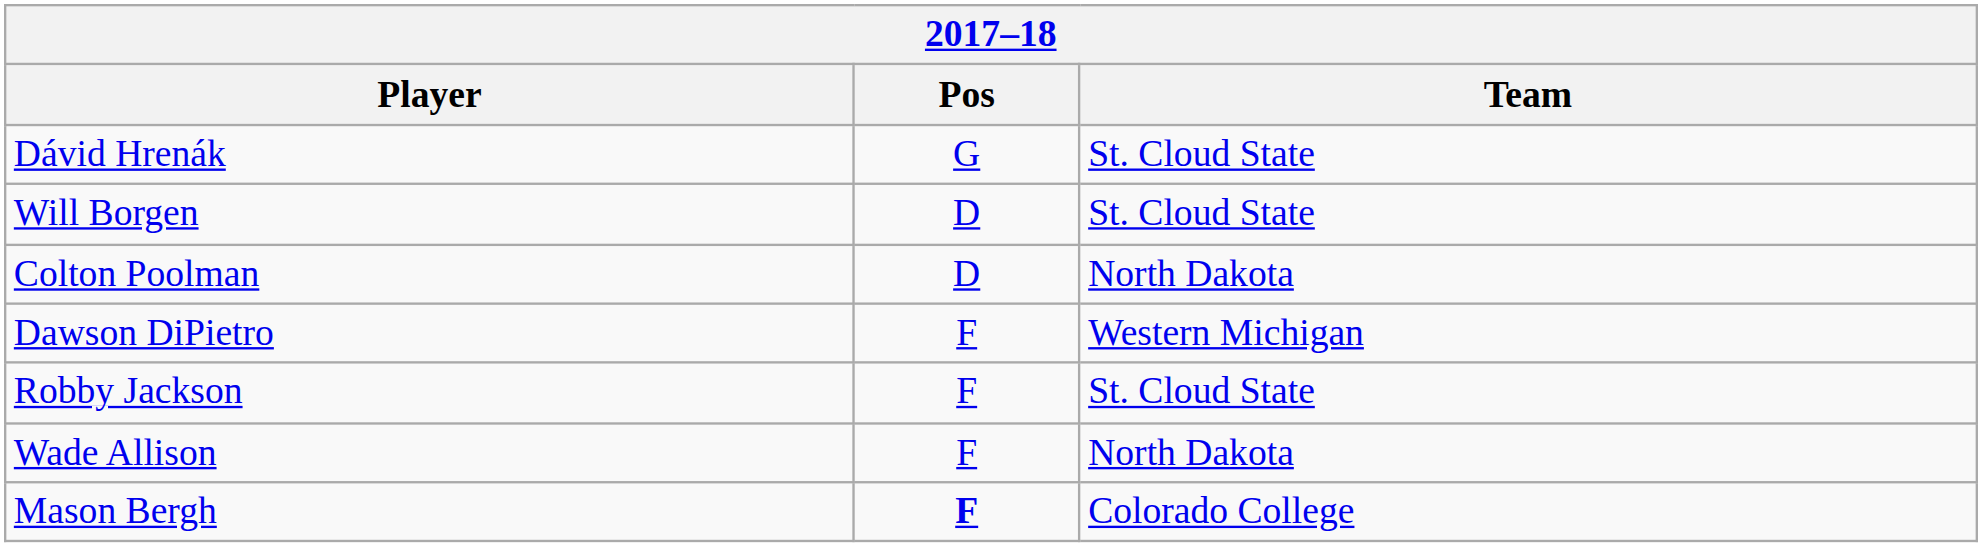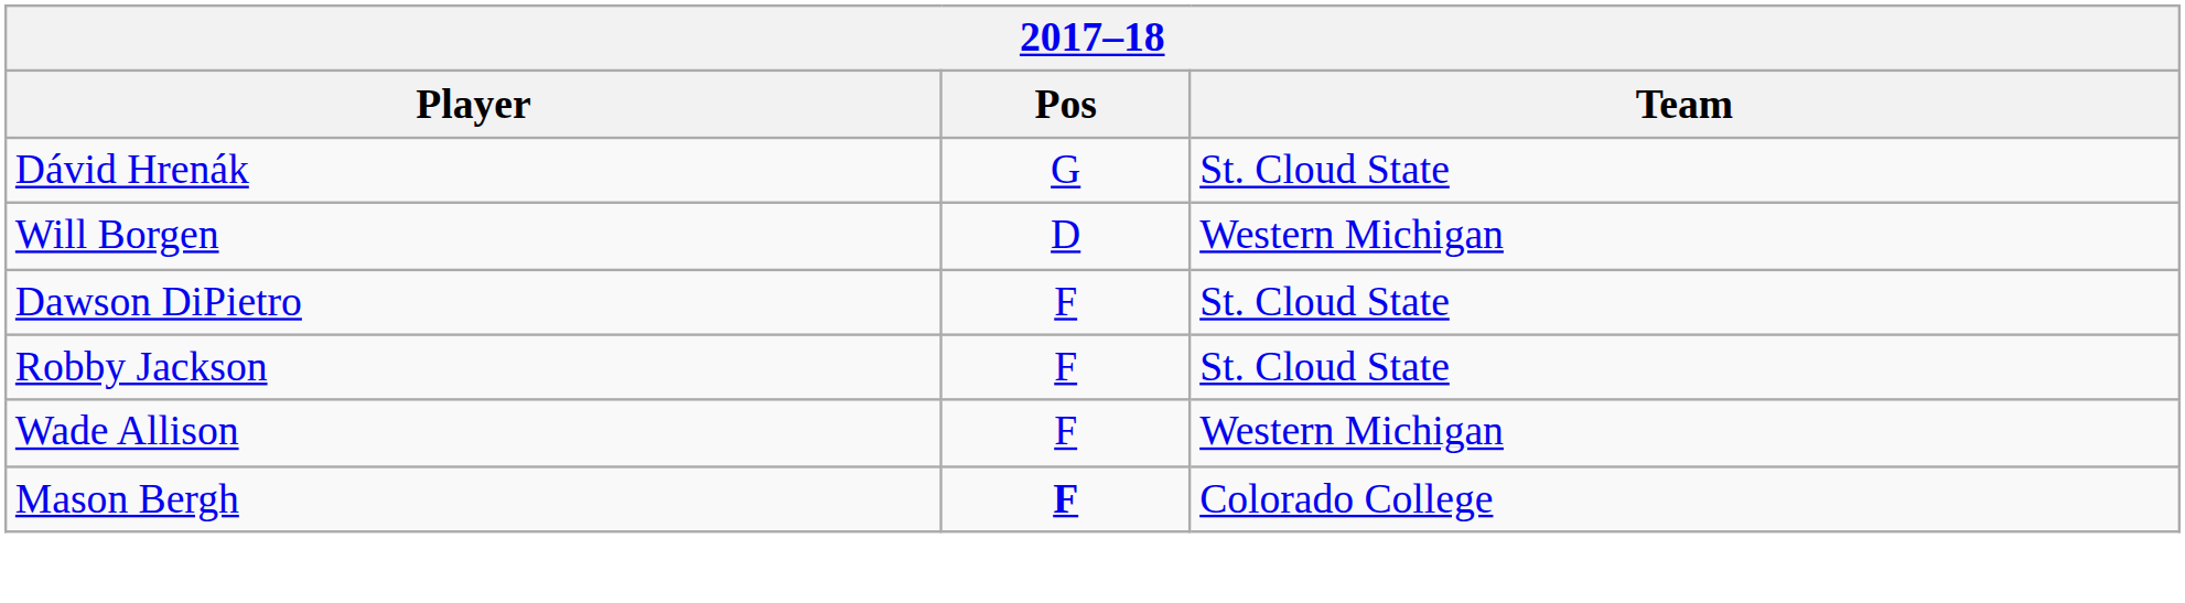Will Borgen | Team: St. Cloud State -> Western Michigan
- row: Colton Poolman | D | North Dakota
Dawson DiPietro | Team: Western Michigan -> St. Cloud State
Wade Allison | Team: North Dakota -> Western Michigan
